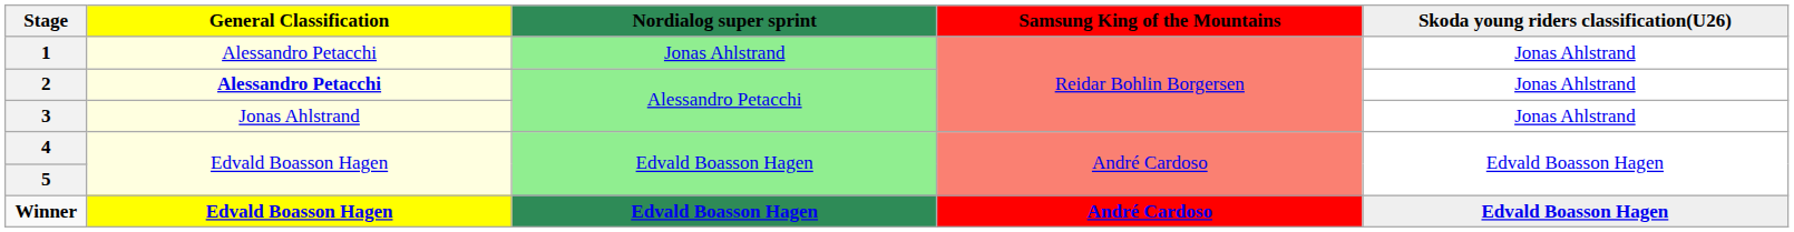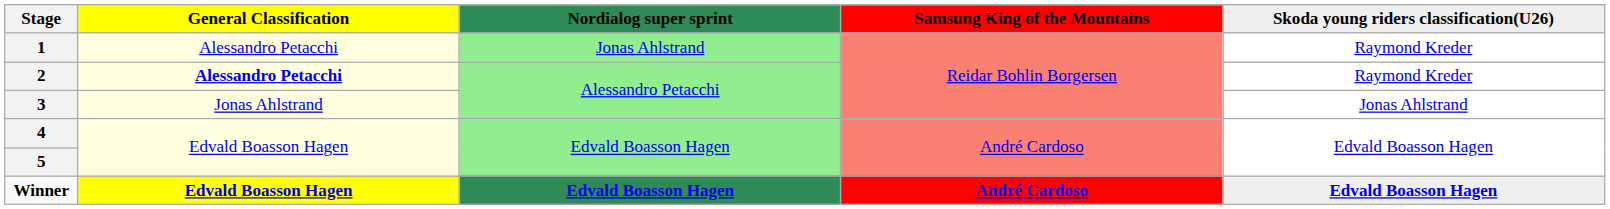1 | Skoda young riders classification(U26): Jonas Ahlstrand -> Raymond Kreder
2 | Skoda young riders classification(U26): Jonas Ahlstrand -> Raymond Kreder
